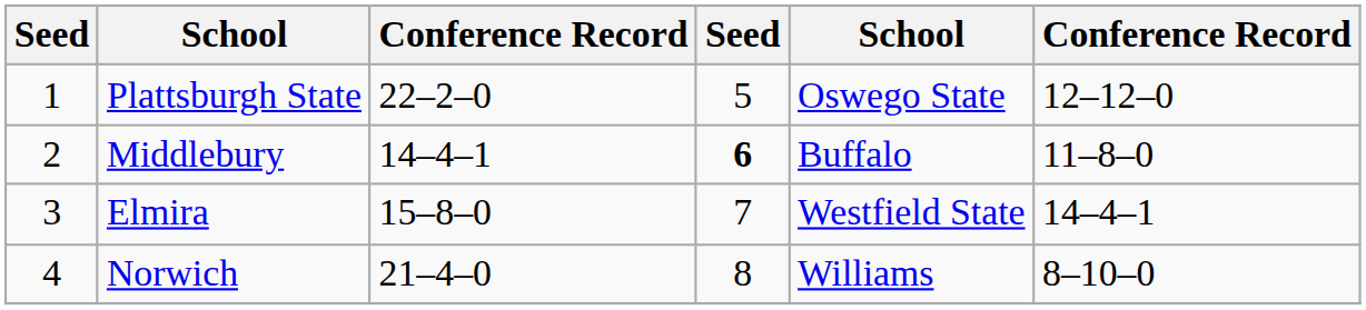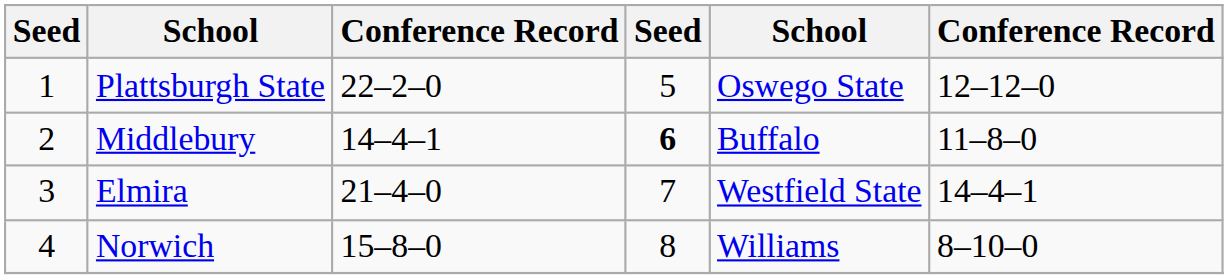Elmira | column 3: 15–8–0 -> 21–4–0
Norwich | column 3: 21–4–0 -> 15–8–0
